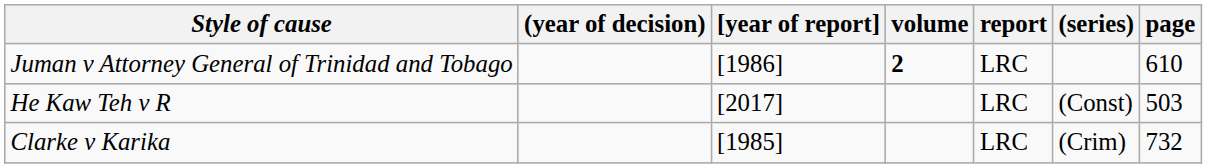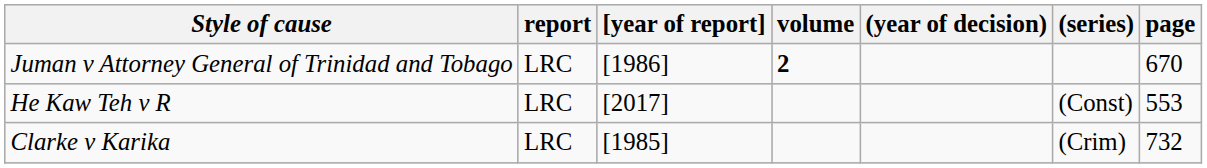columns swapped: (year of decision) <-> report
Juman v Attorney General of Trinidad and Tobago | page: 610 -> 670
He Kaw Teh v R | page: 503 -> 553
